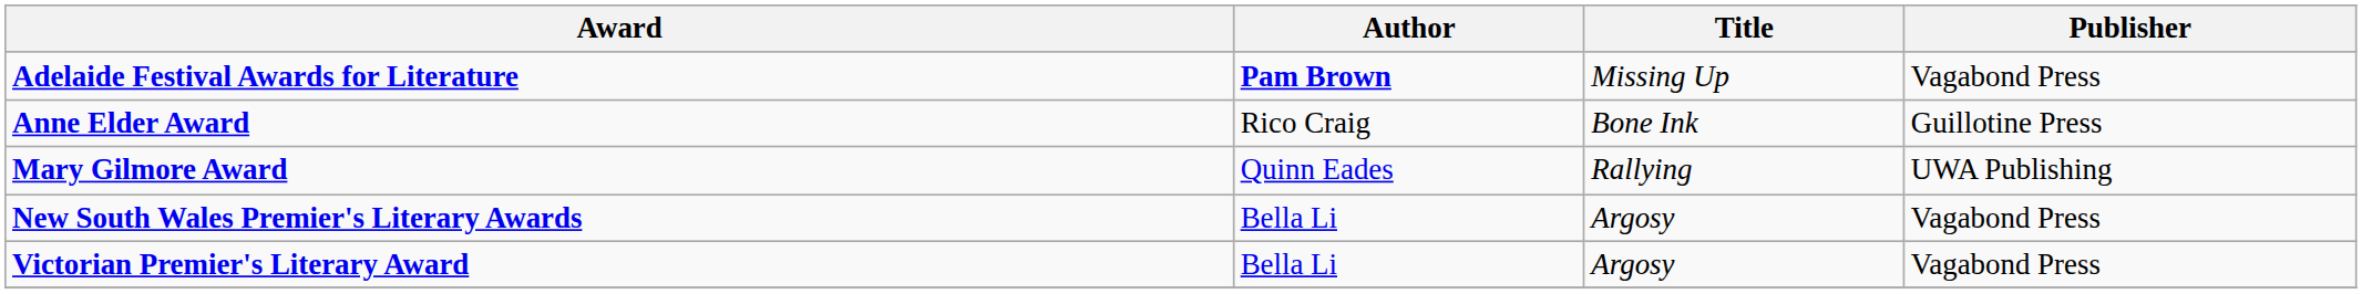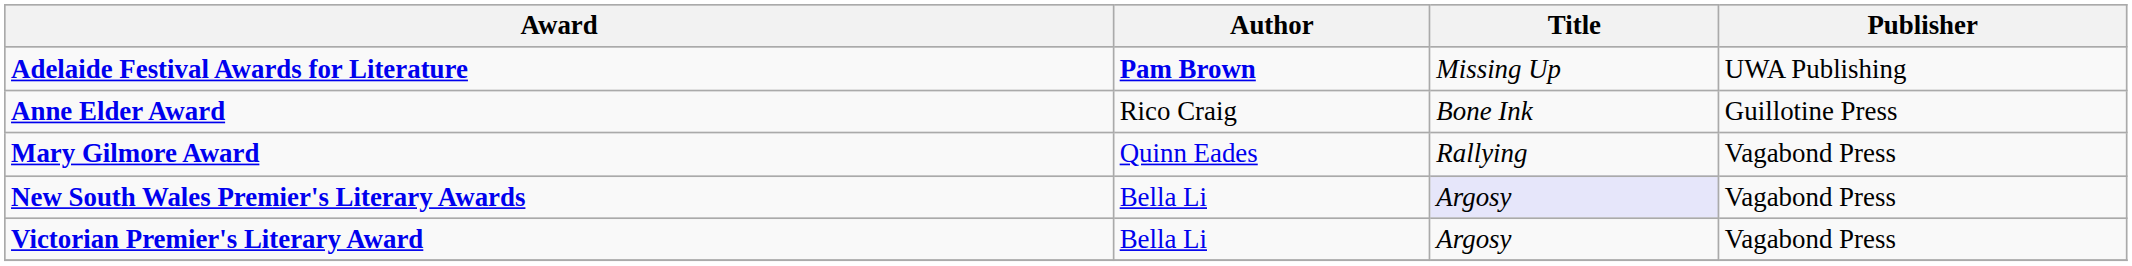Adelaide Festival Awards for Literature | Publisher: Vagabond Press -> UWA Publishing
Mary Gilmore Award | Publisher: UWA Publishing -> Vagabond Press
New South Wales Premier's Literary Awards | Title: no background -> lavender background
